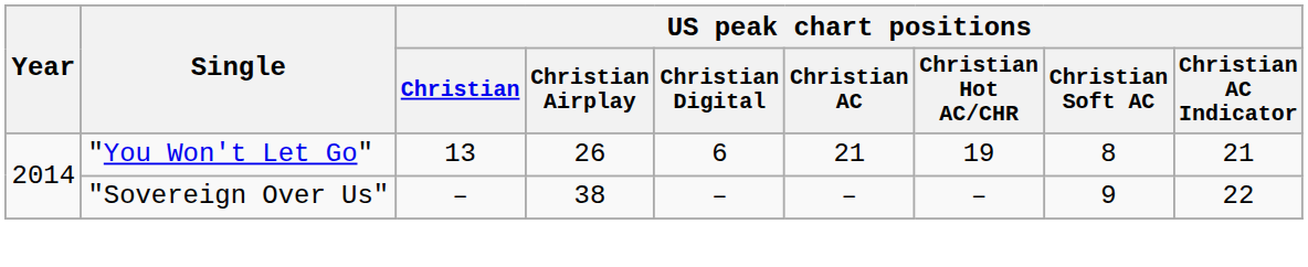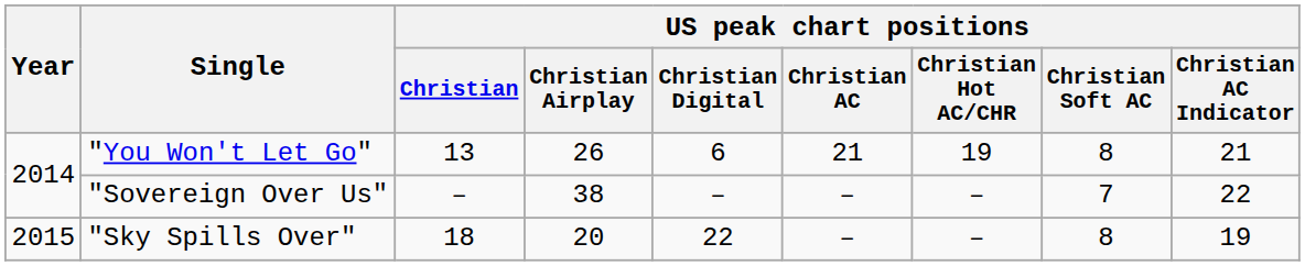"Sovereign Over Us" | US peak chart positions / Christian Soft AC: 9 -> 7
+ row: 2015 | "Sky Spills Over" | 18 | 20 | 22 | – | – | 8 | 19
